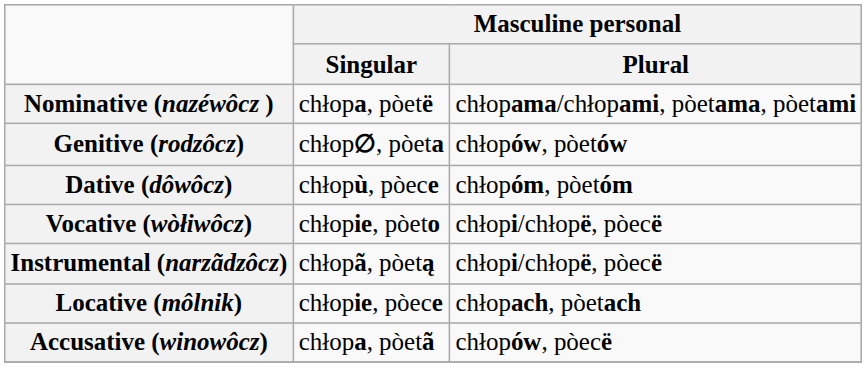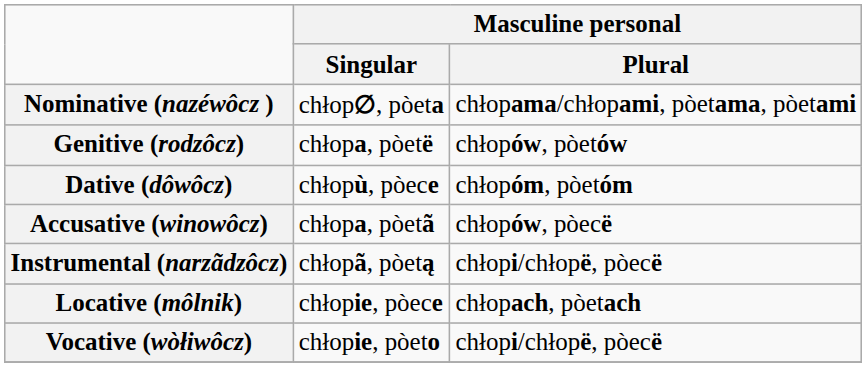Nominative (nazéwôcz ) | Masculine personal / Singular: chłopa, pòetë -> chłop∅, pòeta
Genitive (rodzôcz) | Masculine personal / Singular: chłop∅, pòeta -> chłopa, pòetë
rows swapped: Accusative (winowôcz) <-> Vocative (wòłiwôcz)
